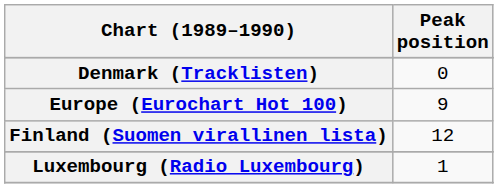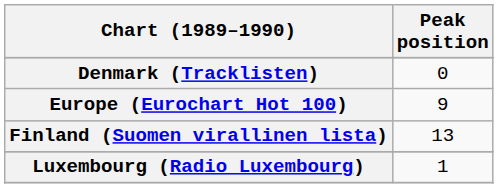Finland (Suomen virallinen lista) | Peak position: 12 -> 13
